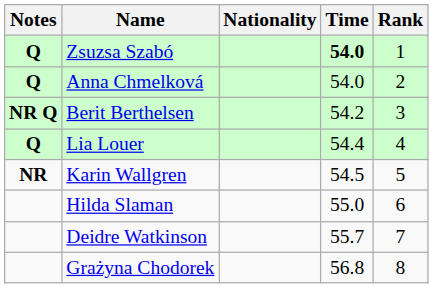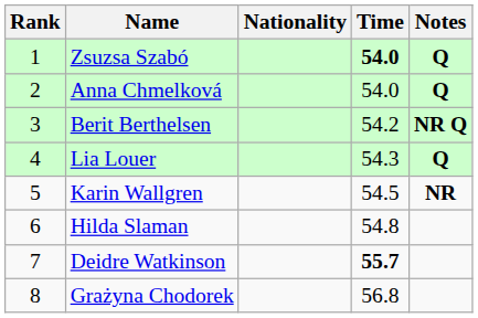columns swapped: Rank <-> Notes
Lia Louer | Time: 54.4 -> 54.3
Hilda Slaman | Time: 55.0 -> 54.8
Deidre Watkinson | Time: normal -> bold
